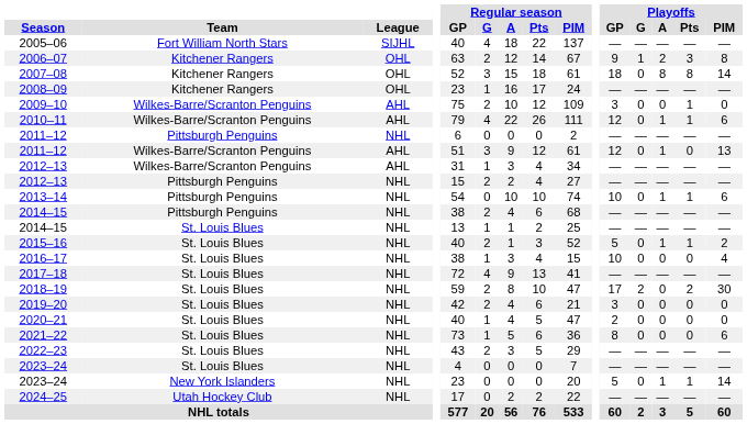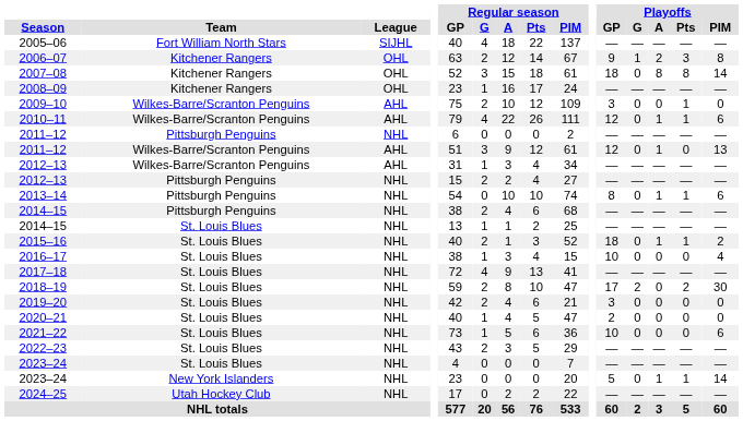2013–14 | Playoffs / GP: 10 -> 8
2015–16 | Playoffs / GP: 5 -> 18
2021–22 | Playoffs / GP: 8 -> 10
